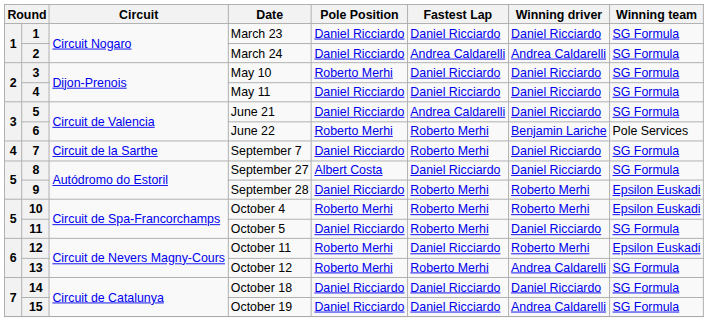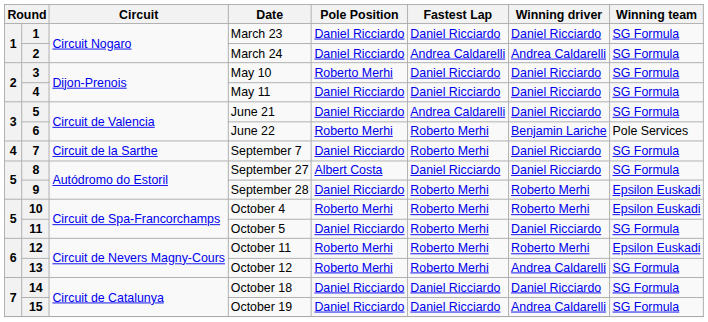October 11 | Fastest Lap: Daniel Ricciardo -> Roberto Merhi
